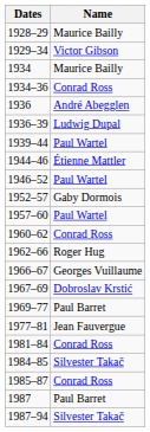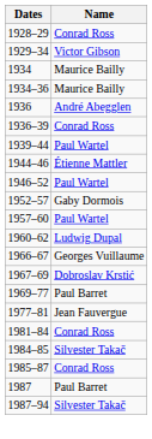1928–29 | Name: Maurice Bailly -> Conrad Ross
1934–36 | Name: Conrad Ross -> Maurice Bailly
1936–39 | Name: Ludwig Dupal -> Conrad Ross
1960–62 | Name: Conrad Ross -> Ludwig Dupal
- row: 1962–66 | Roger Hug
